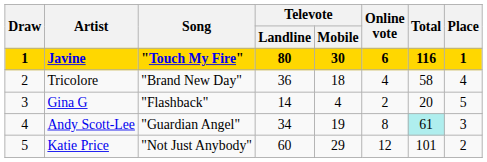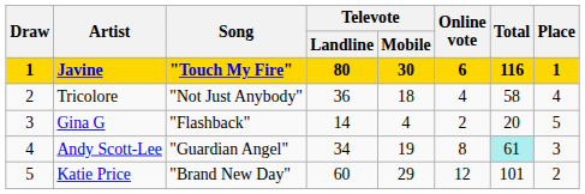Tricolore | Song: "Brand New Day" -> "Not Just Anybody"
Katie Price | Song: "Not Just Anybody" -> "Brand New Day"
